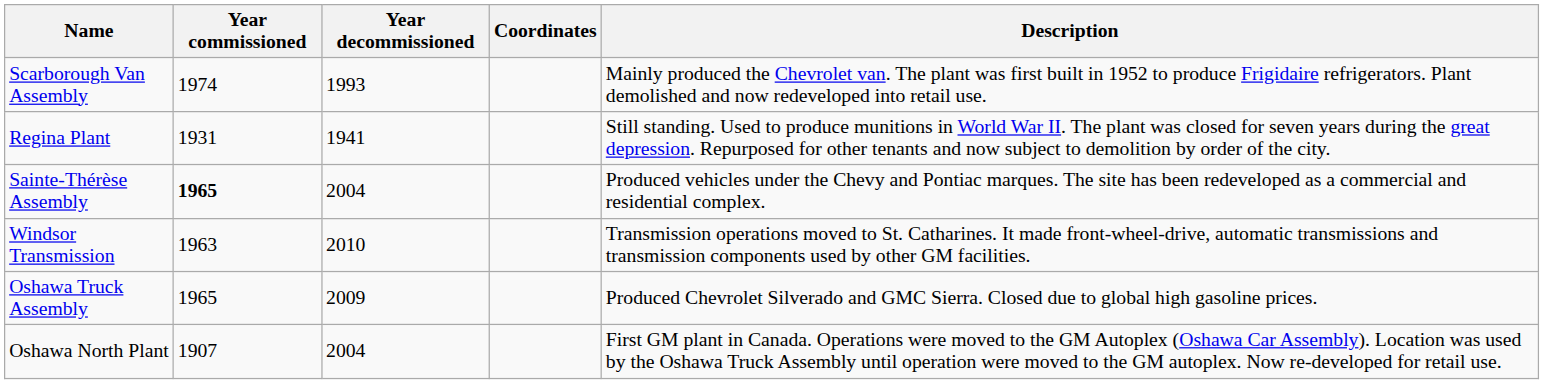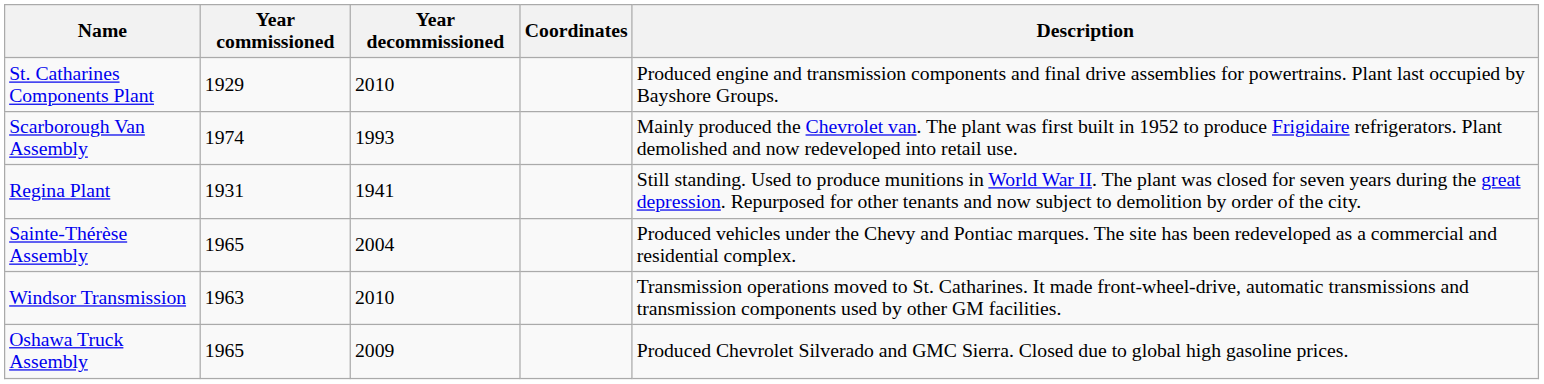+ row: St. Catharines Components Plant | 1929 | 2010 | Produced engine and transmission components and final drive assemblies for powertrains. Plant last occupied by Bayshore Groups.
Sainte-Thérèse Assembly | Year commissioned: bold -> normal
- row: Oshawa North Plant | 1907 | 2004 | First GM plant in Canada. Operations were moved to the GM Autoplex (Oshawa Car Assembly). Location was used by the Oshawa Truck Assembly until operation were moved to the GM autoplex. Now re-developed for retail use.
